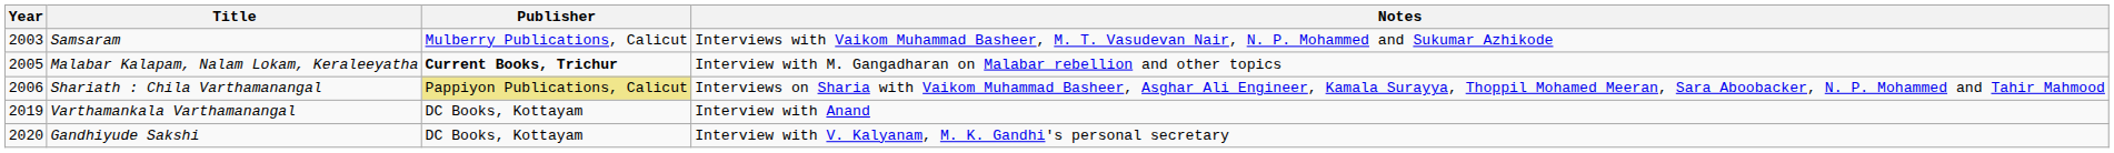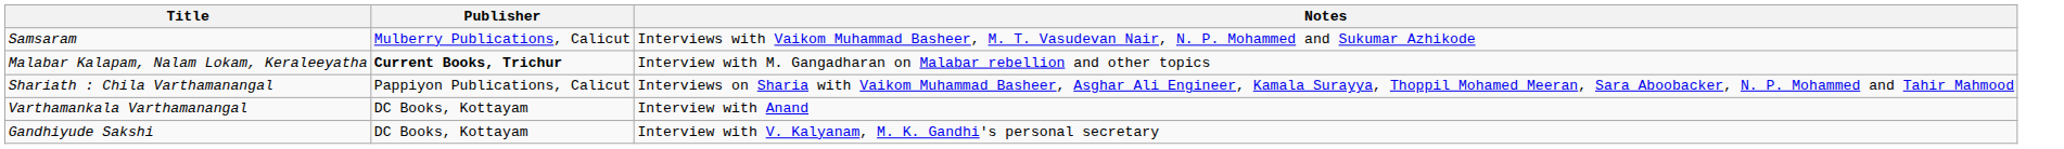- column: Year | 2003 | 2005 | 2006 | 2019 | 2020
Shariath : Chila Varthamanangal | Publisher: khaki background -> no background
